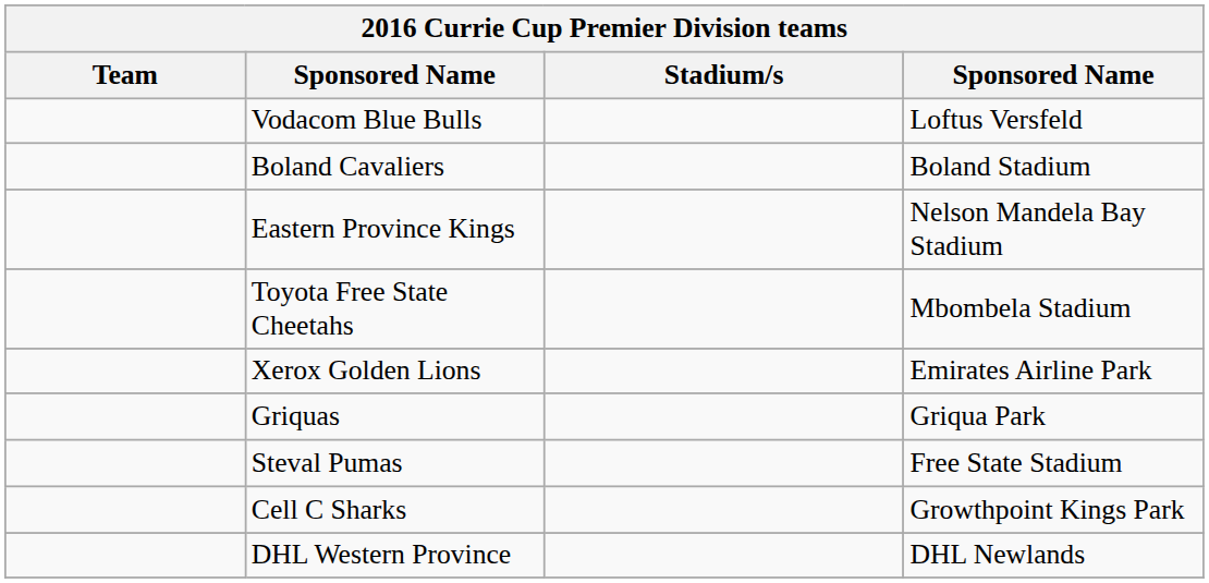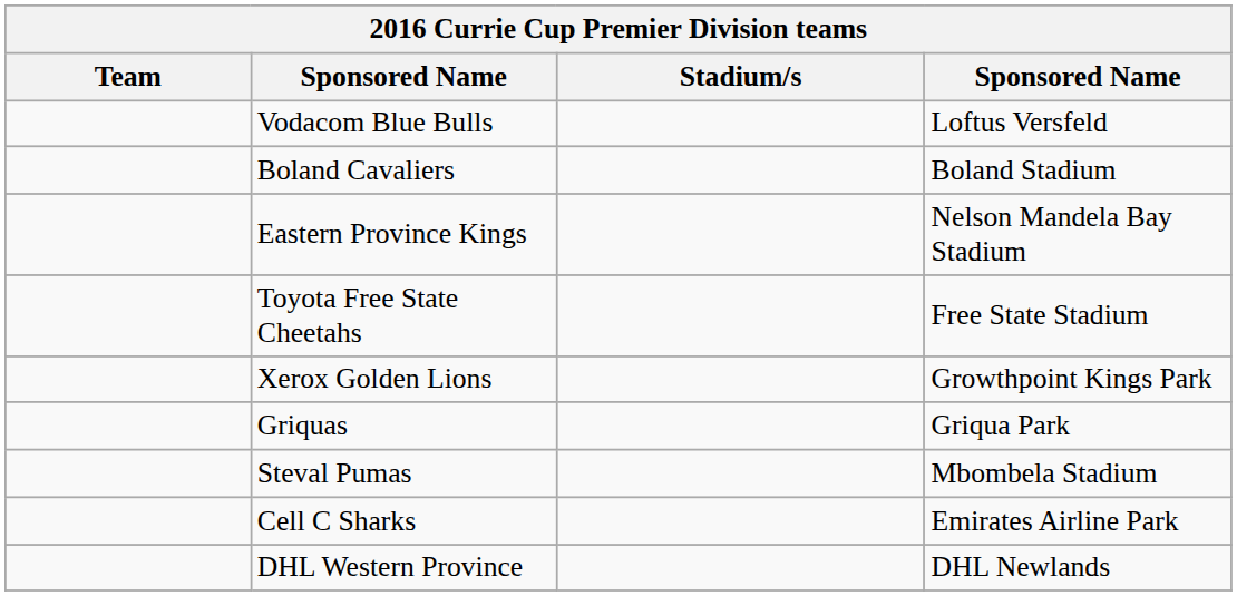Toyota Free State Cheetahs | column 4: Mbombela Stadium -> Free State Stadium
Xerox Golden Lions | column 4: Emirates Airline Park -> Growthpoint Kings Park
Steval Pumas | column 4: Free State Stadium -> Mbombela Stadium
Cell C Sharks | column 4: Growthpoint Kings Park -> Emirates Airline Park
